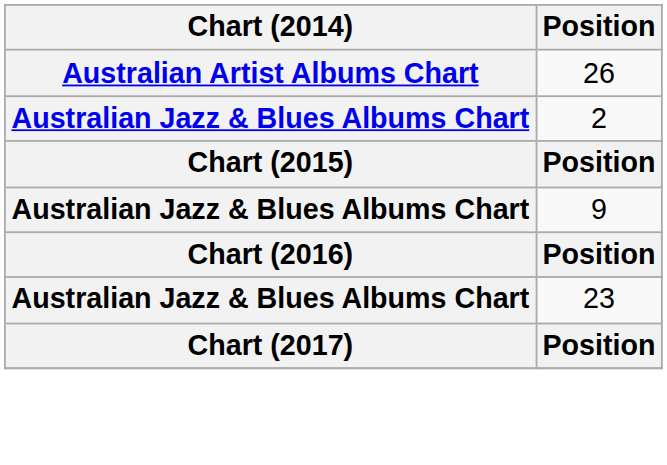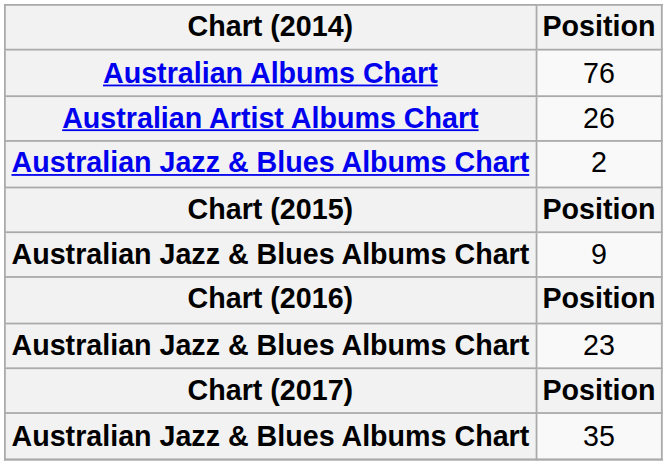+ row: Australian Albums Chart | 76
+ row: Australian Jazz & Blues Albums Chart | 35
